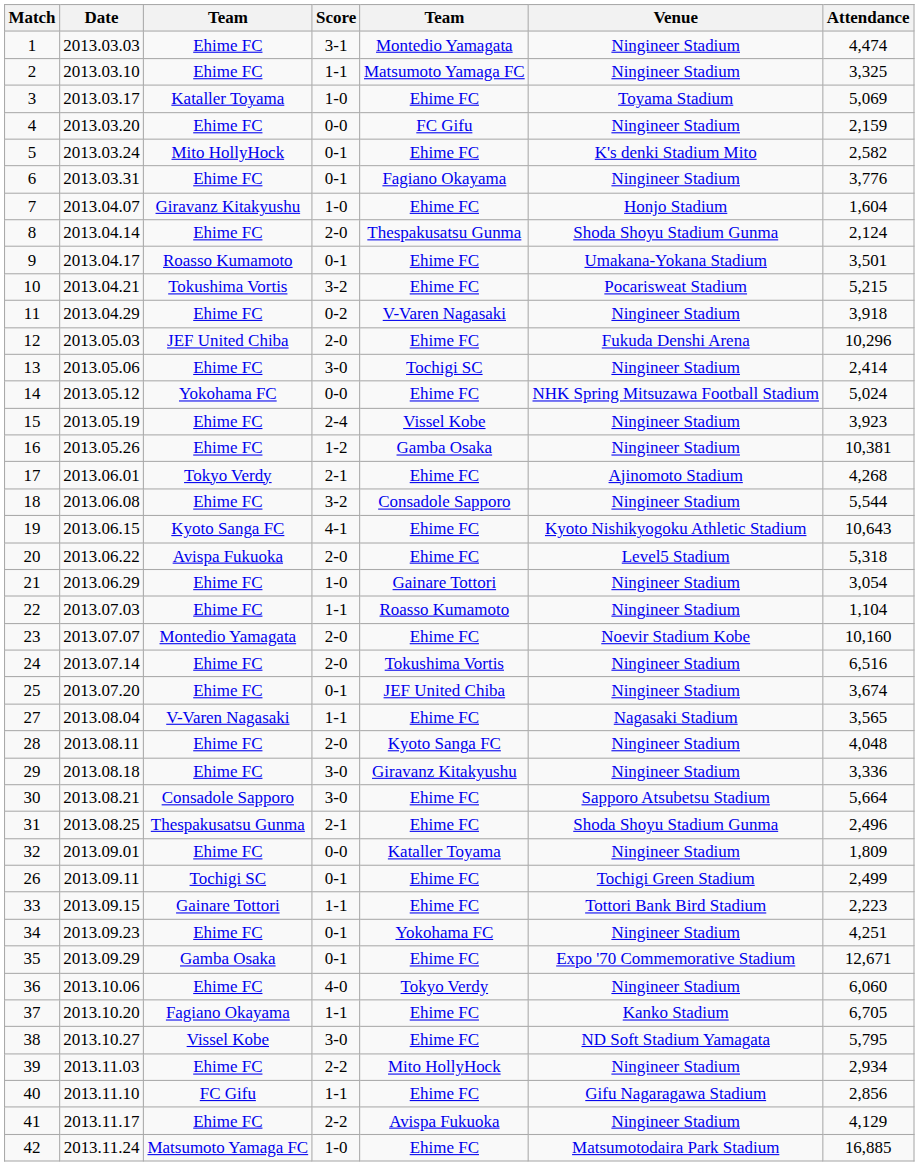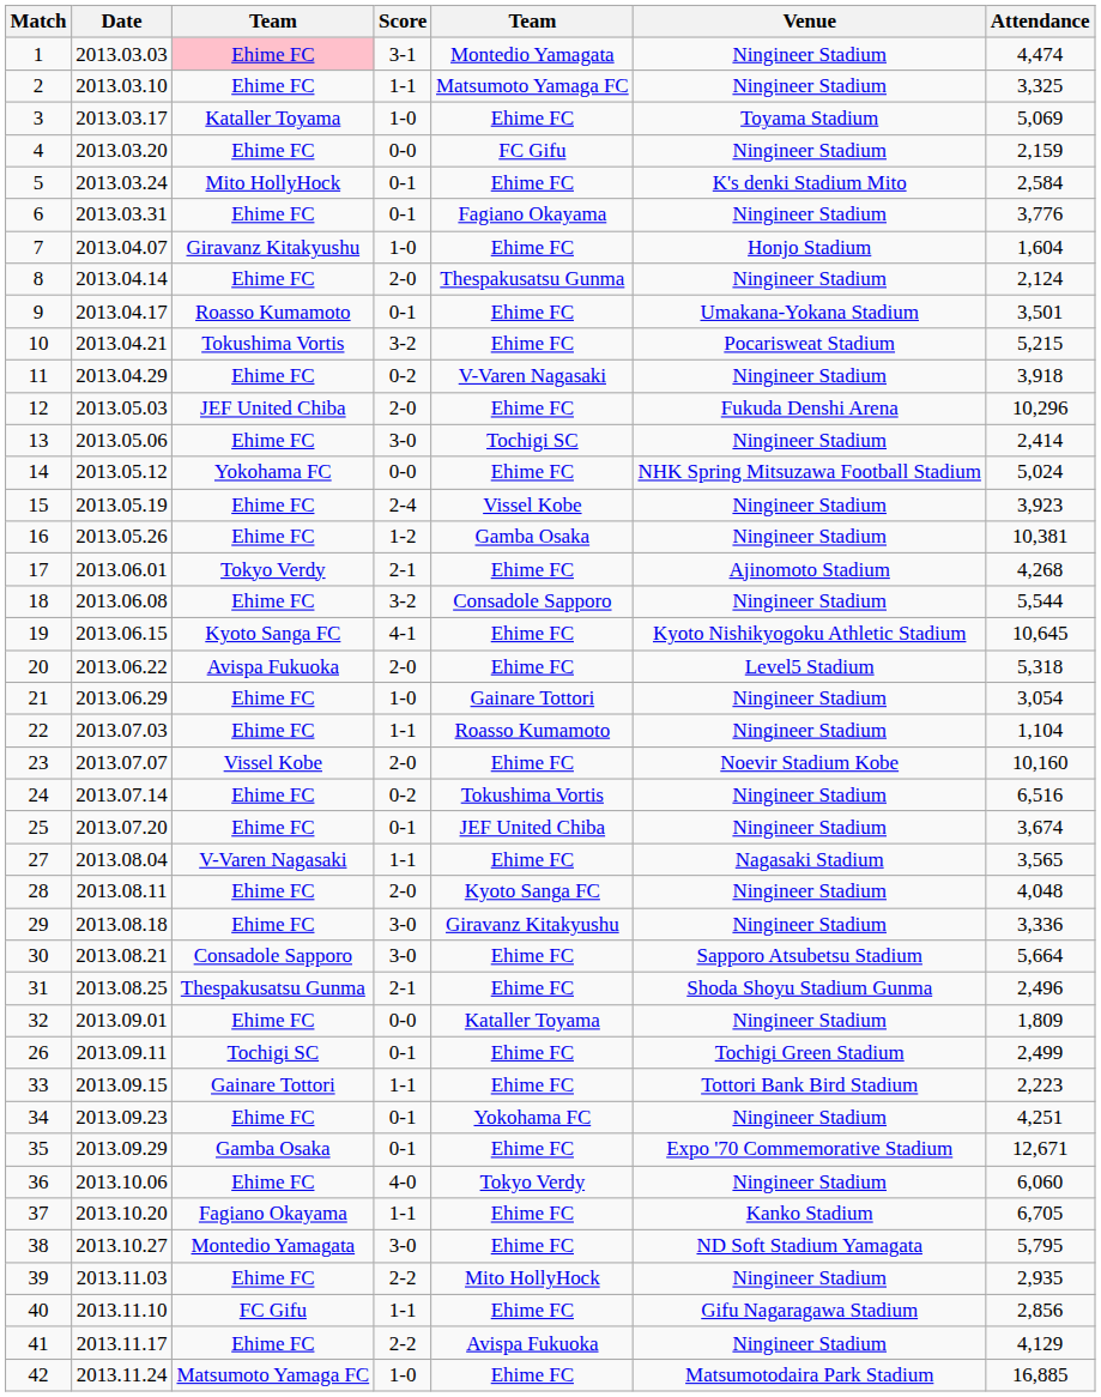1 | column 3: no background -> pink background
5 | Attendance: 2,582 -> 2,584
8 | Venue: Shoda Shoyu Stadium Gunma -> Ningineer Stadium
19 | Attendance: 10,643 -> 10,645
23 | column 3: Montedio Yamagata -> Vissel Kobe
24 | Score: 2-0 -> 0-2
38 | column 3: Vissel Kobe -> Montedio Yamagata
39 | Attendance: 2,934 -> 2,935
